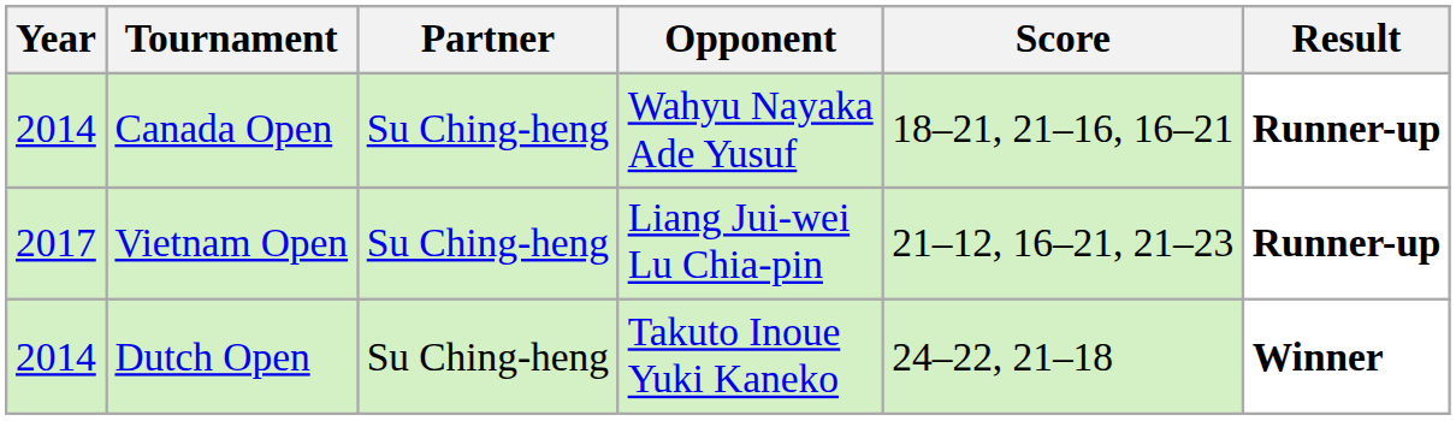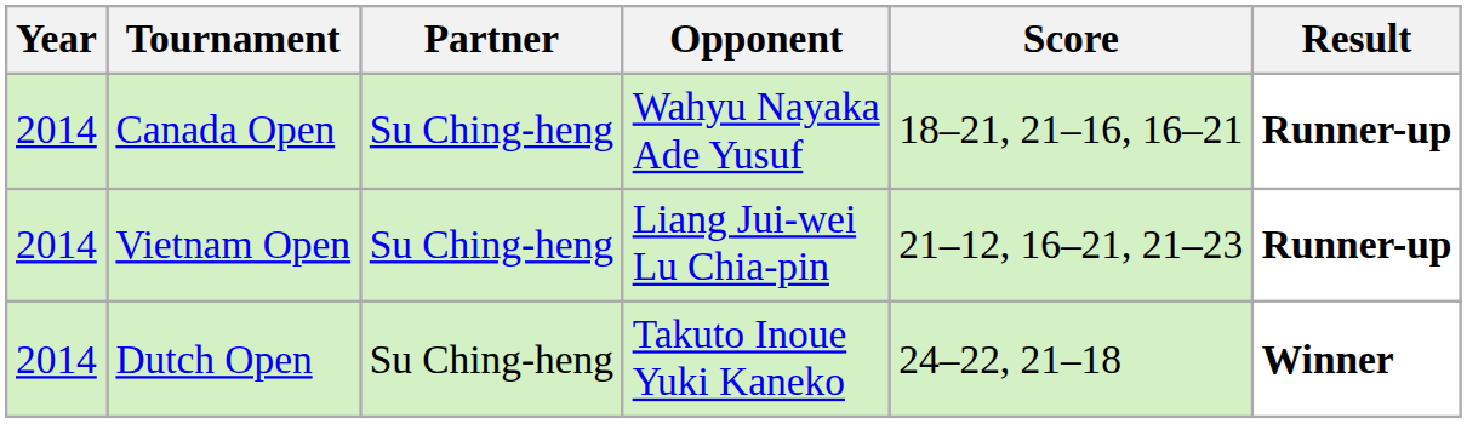Vietnam Open | Year: 2017 -> 2014
